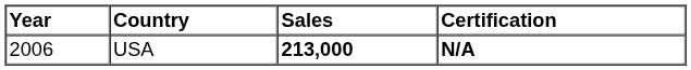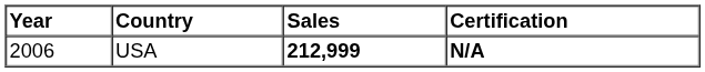N/A | Sales: 213,000 -> 212,999
